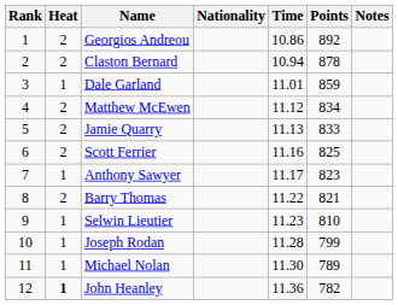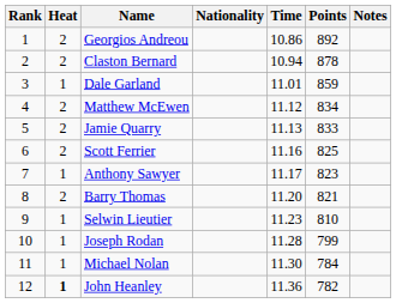Barry Thomas | Time: 11.22 -> 11.20
Michael Nolan | Points: 789 -> 784
